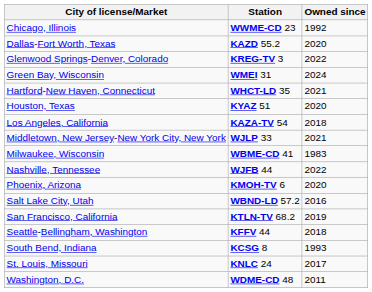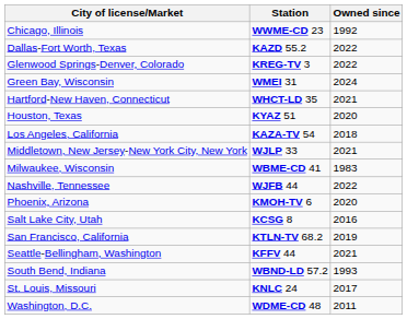Dallas-Fort Worth, Texas | Owned since: 2020 -> 2022
Salt Lake City, Utah | Station: WBND-LD 57.2 -> KCSG 8
Seattle-Bellingham, Washington | Owned since: 2018 -> 2021
South Bend, Indiana | Station: KCSG 8 -> WBND-LD 57.2
